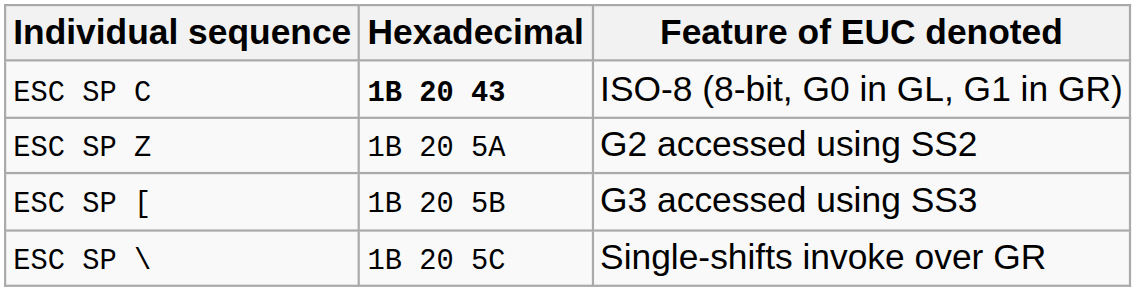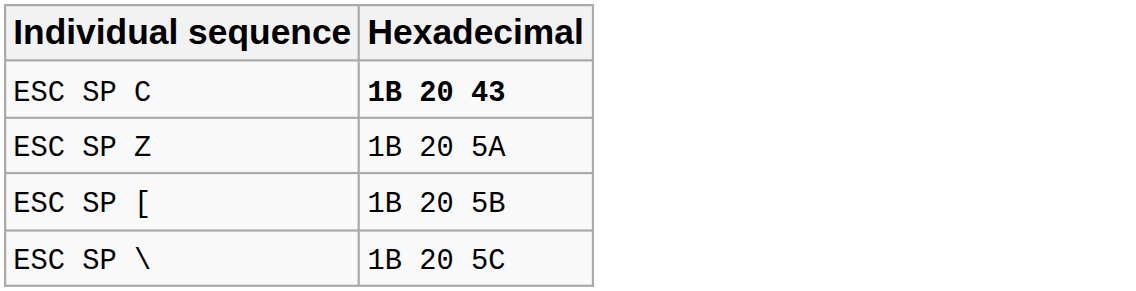- column: Feature of EUC denoted | ISO-8 (8-bit, G0 in GL, G1 in GR) | G2 accessed using SS2 | G3 accessed using SS3 | Single-shifts invoke over GR
